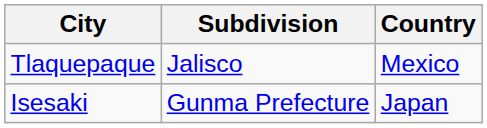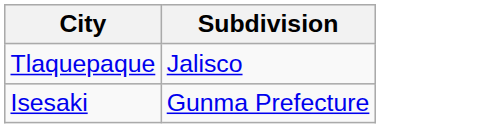- column: Country | Mexico | Japan
